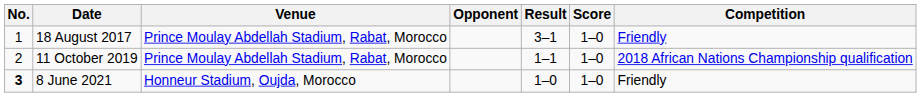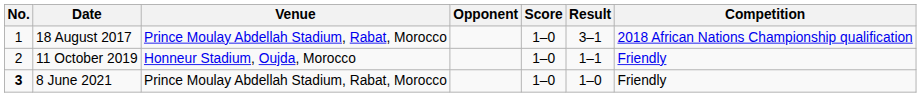columns swapped: Score <-> Result
18 August 2017 | Competition: Friendly -> 2018 African Nations Championship qualification
11 October 2019 | Venue: Prince Moulay Abdellah Stadium, Rabat, Morocco -> Honneur Stadium, Oujda, Morocco
11 October 2019 | Competition: 2018 African Nations Championship qualification -> Friendly
8 June 2021 | Venue: Honneur Stadium, Oujda, Morocco -> Prince Moulay Abdellah Stadium, Rabat, Morocco
